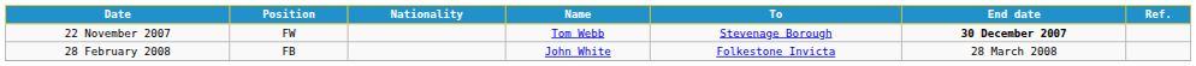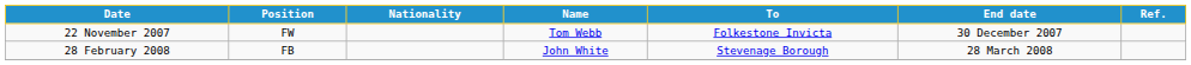22 November 2007 | To: Stevenage Borough -> Folkestone Invicta
22 November 2007 | End date: bold -> normal
28 February 2008 | To: Folkestone Invicta -> Stevenage Borough
